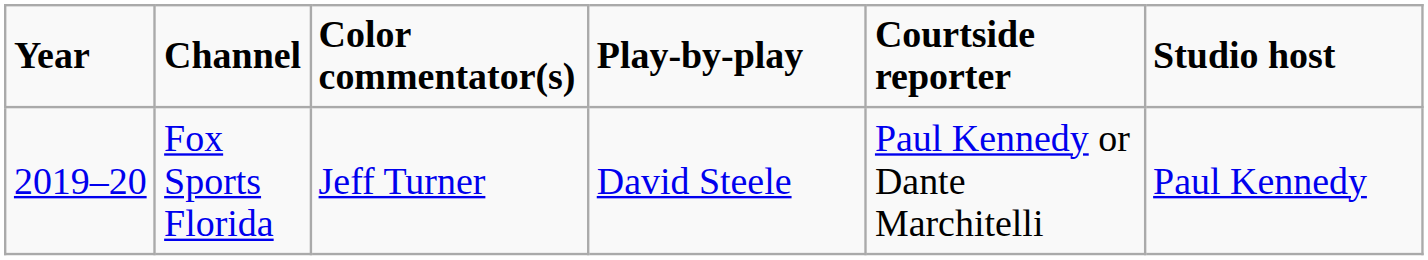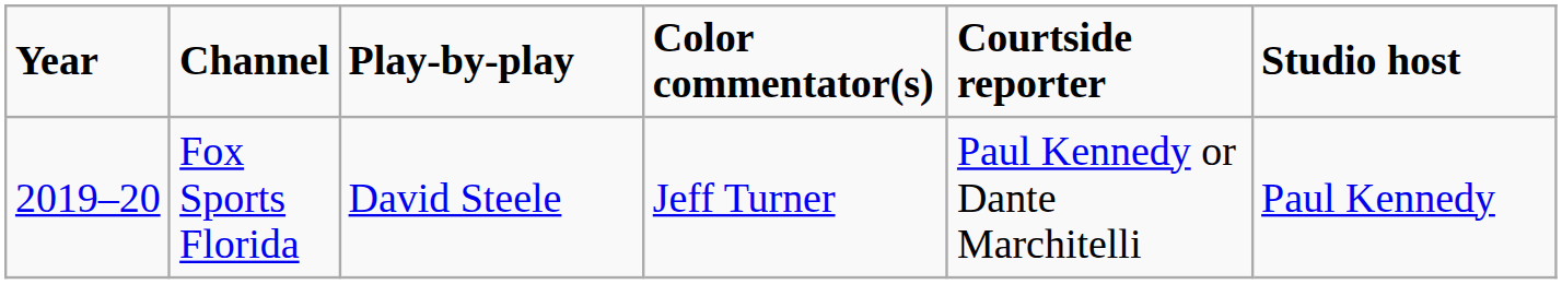columns swapped: Play-by-play <-> Color commentator(s)
